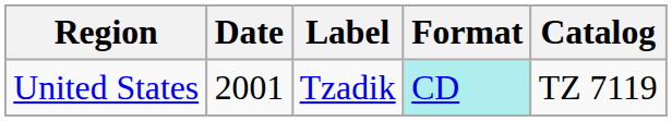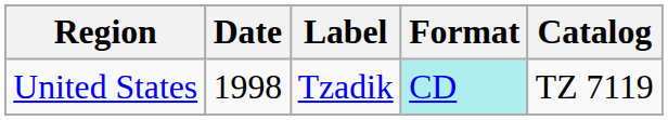United States | Date: 2001 -> 1998
